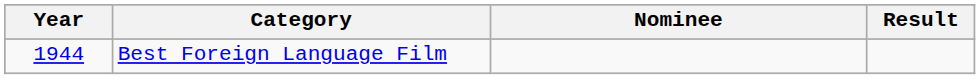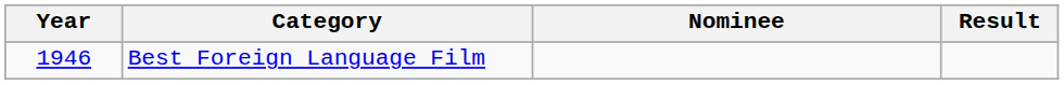Best Foreign Language Film | Year: 1944 -> 1946
